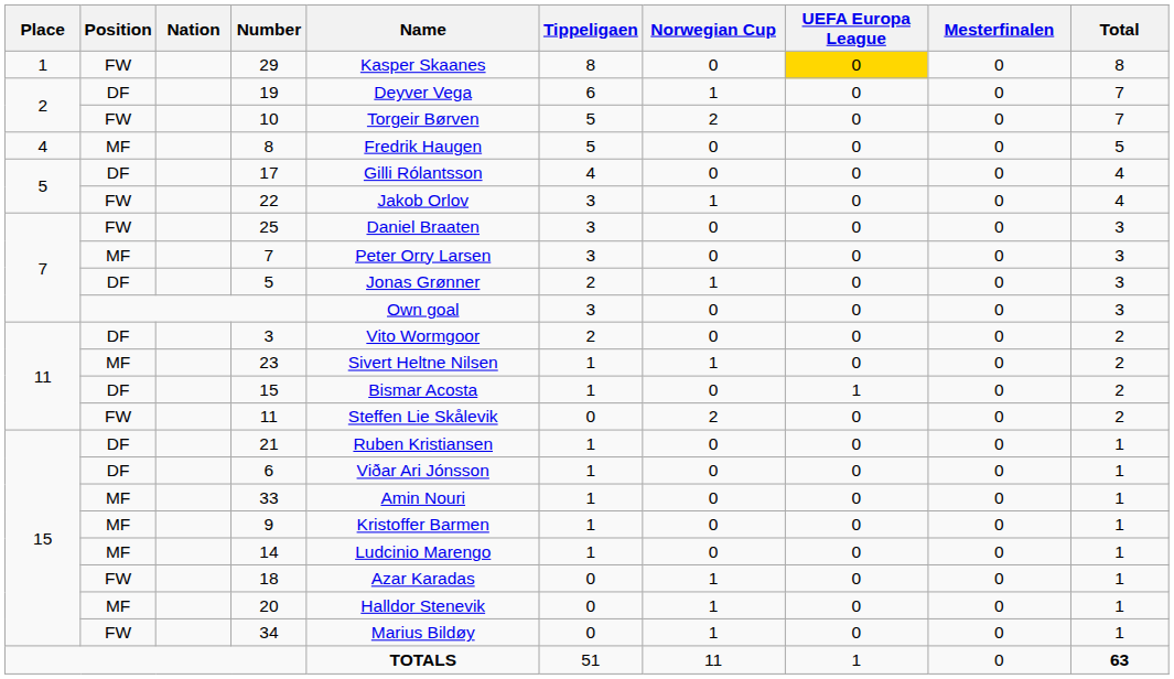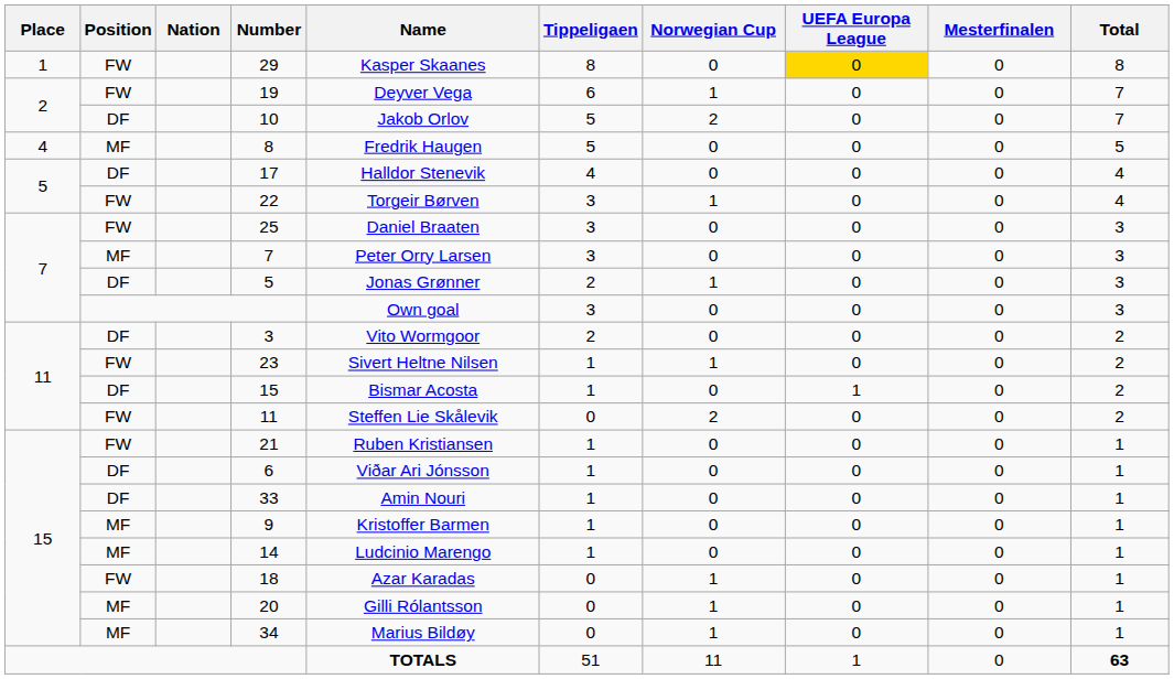19 | Position: DF -> FW
10 | Position: FW -> DF
10 | Name: Torgeir Børven -> Jakob Orlov
17 | Name: Gilli Rólantsson -> Halldor Stenevik
22 | Name: Jakob Orlov -> Torgeir Børven
23 | Position: MF -> FW
21 | Position: DF -> FW
33 | Position: MF -> DF
20 | Name: Halldor Stenevik -> Gilli Rólantsson
34 | Position: FW -> MF
